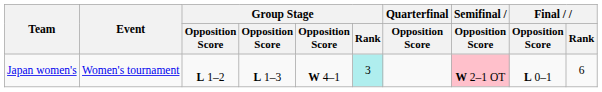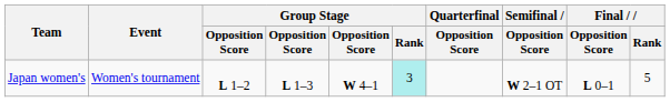Japan women's | Semifinal / Opposition Score: pink background -> no background
Japan women's | Final / Rank: 6 -> 5
